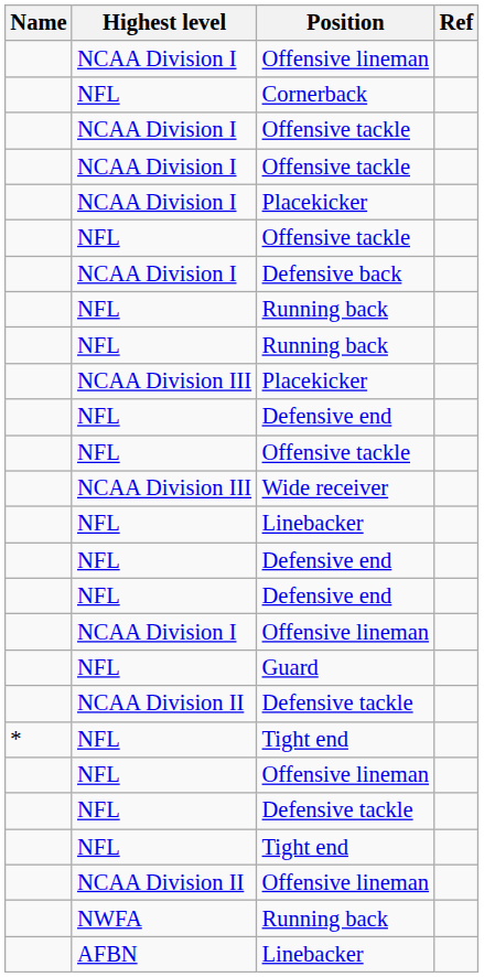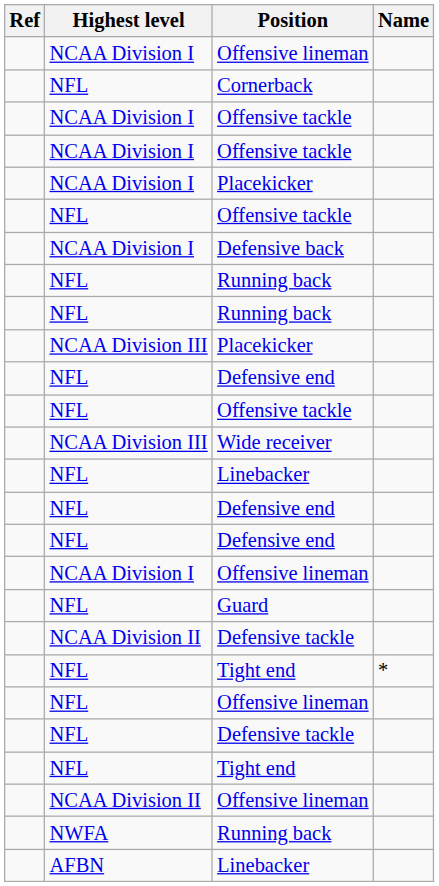columns swapped: Name <-> Ref
